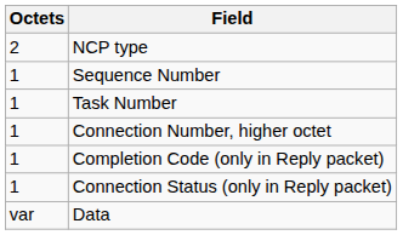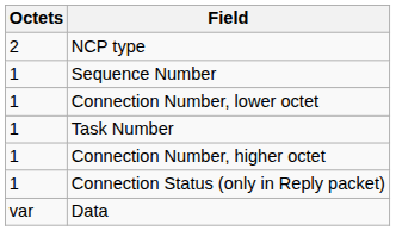+ row: 1 | Connection Number, lower octet
- row: 1 | Completion Code (only in Reply packet)
